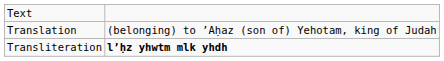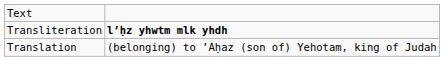rows swapped: Transliteration <-> Translation
